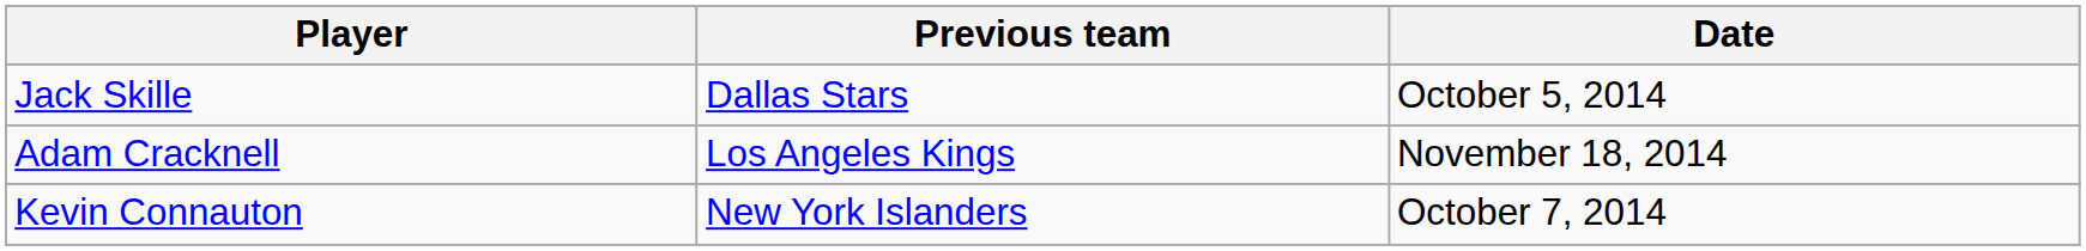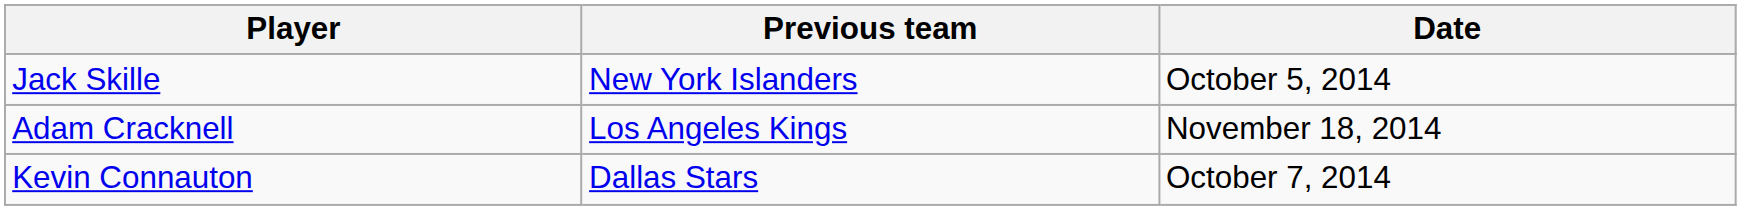Jack Skille | Previous team: Dallas Stars -> New York Islanders
Kevin Connauton | Previous team: New York Islanders -> Dallas Stars
